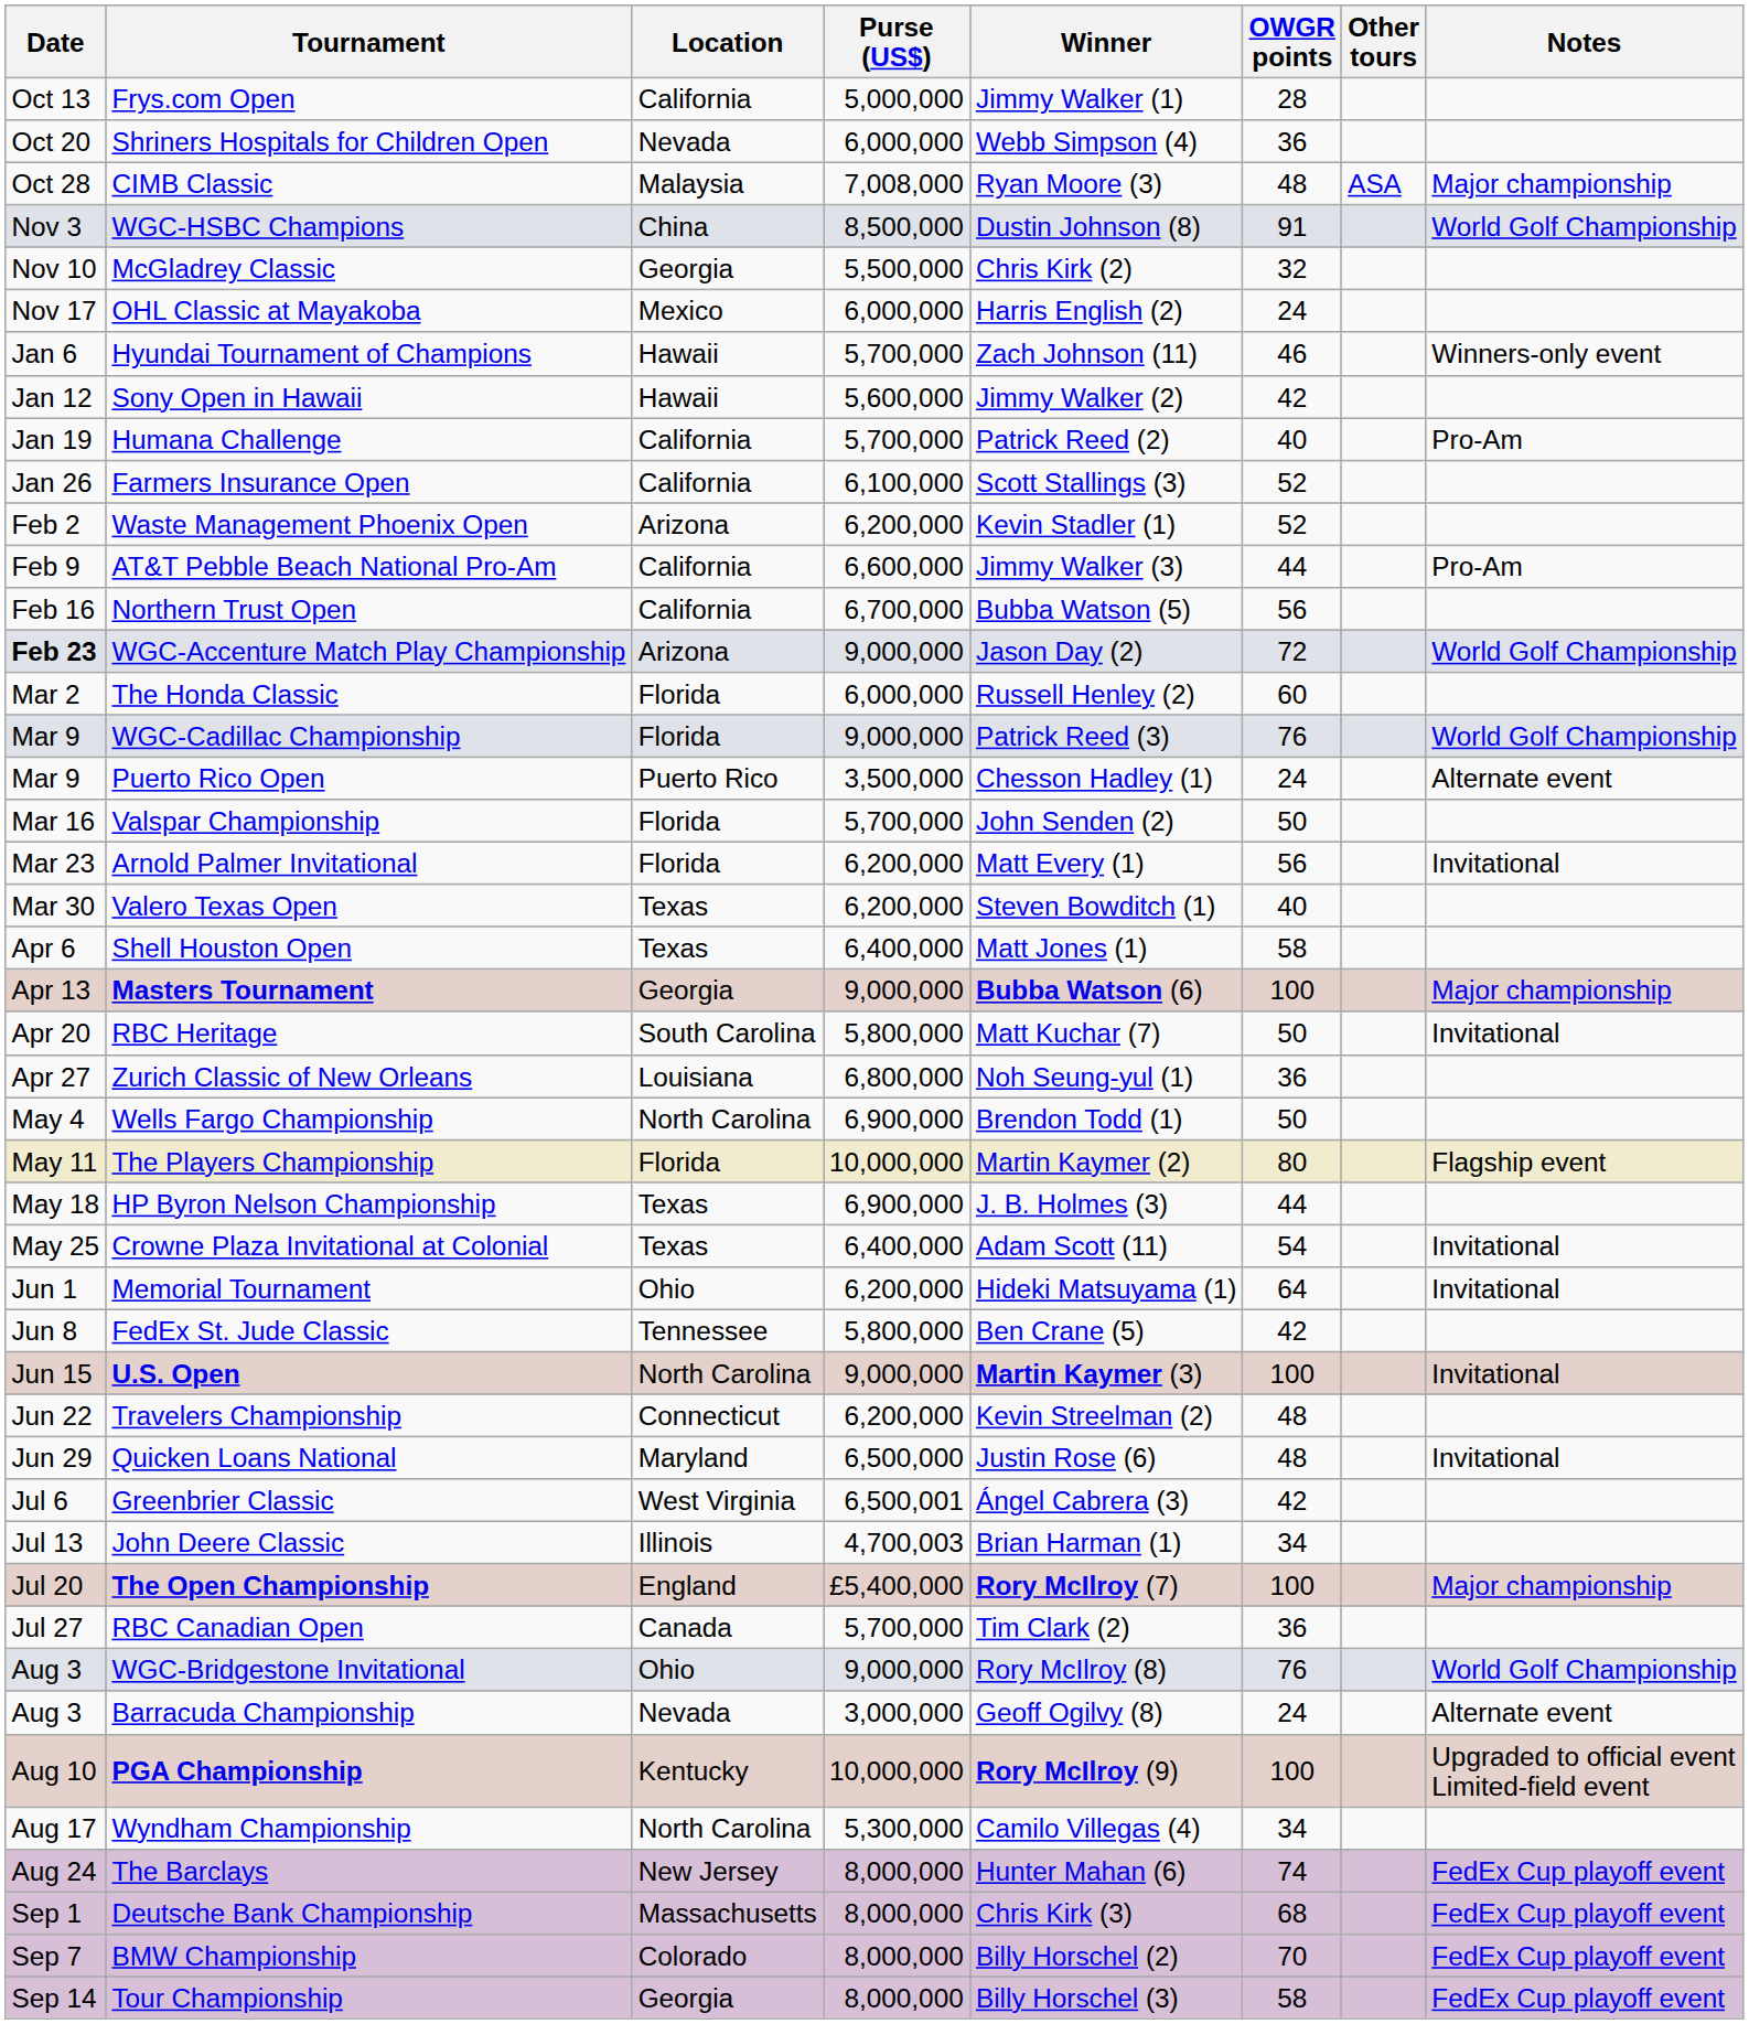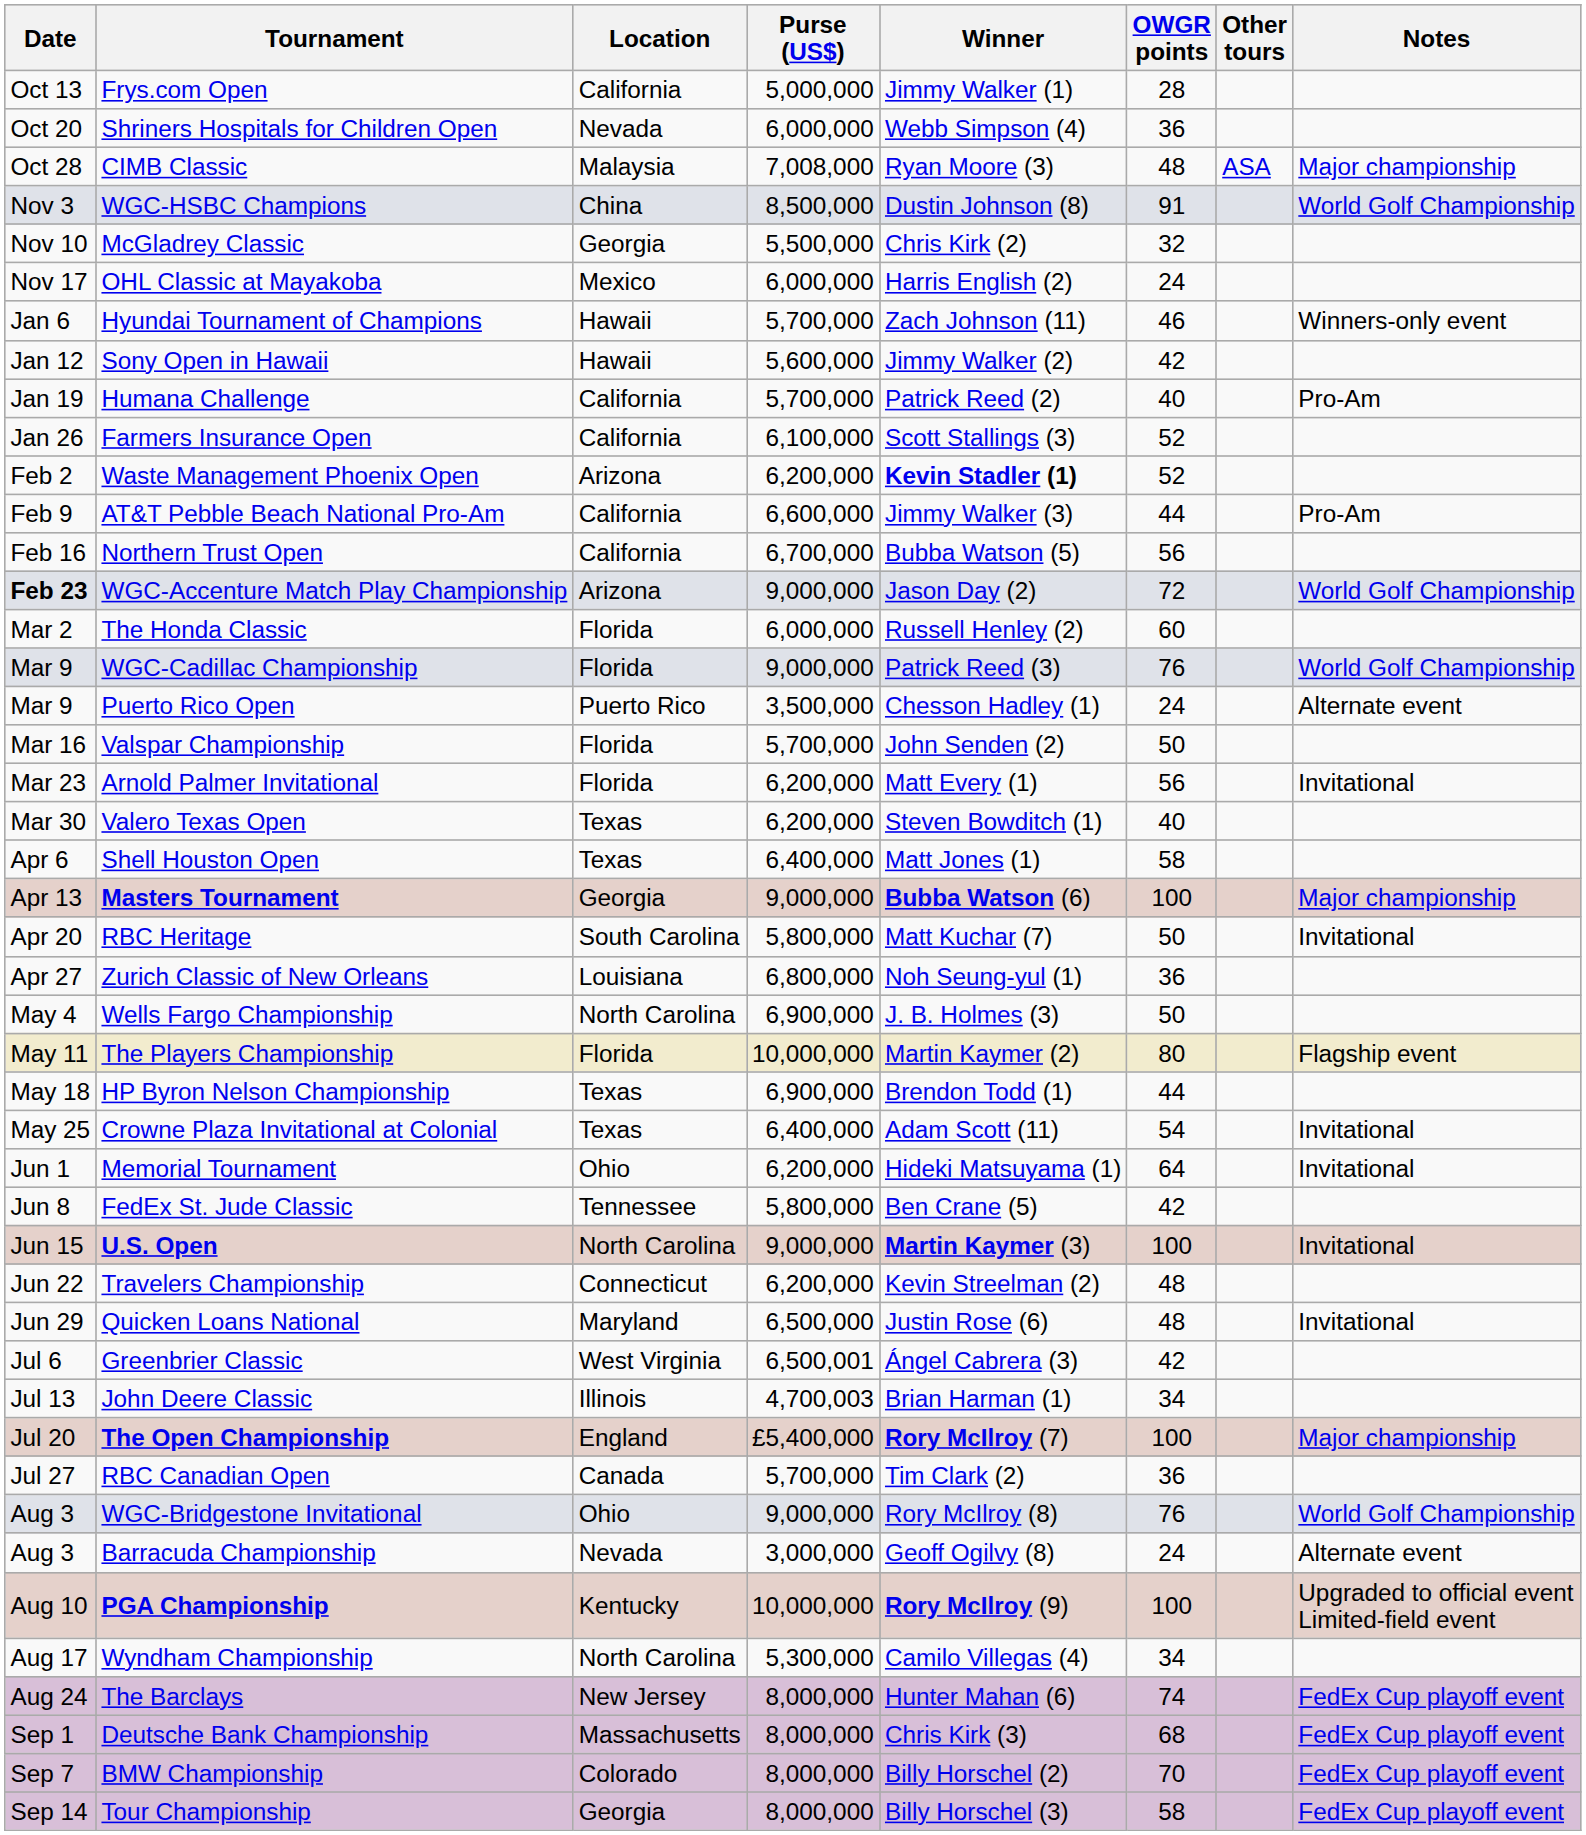Waste Management Phoenix Open | Winner: normal -> bold
Wells Fargo Championship | Winner: Brendon Todd (1) -> J. B. Holmes (3)
HP Byron Nelson Championship | Winner: J. B. Holmes (3) -> Brendon Todd (1)
